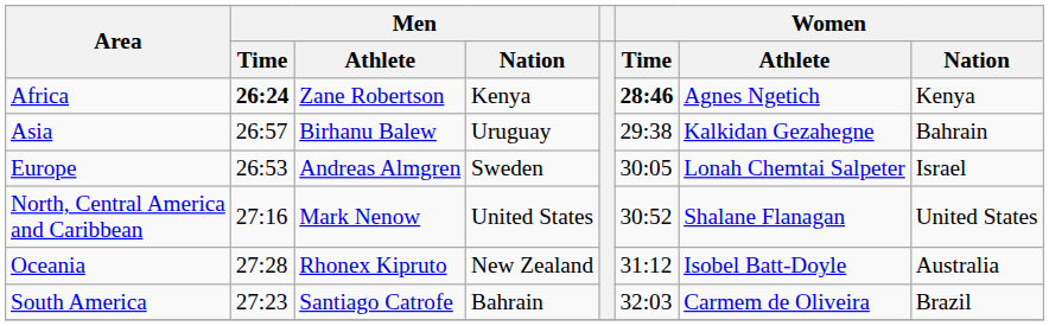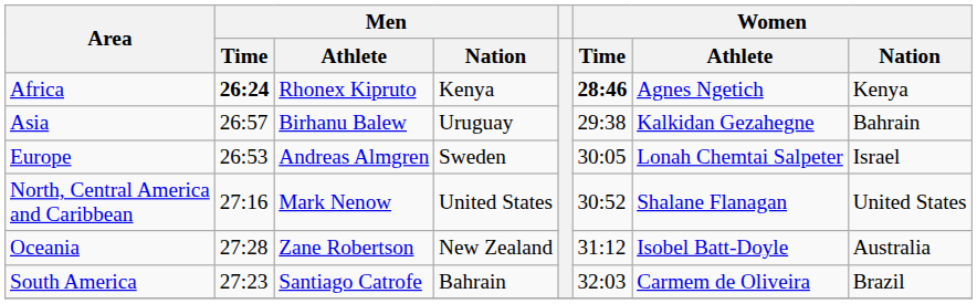Africa | Men / Athlete: Zane Robertson -> Rhonex Kipruto
Oceania | Men / Athlete: Rhonex Kipruto -> Zane Robertson
